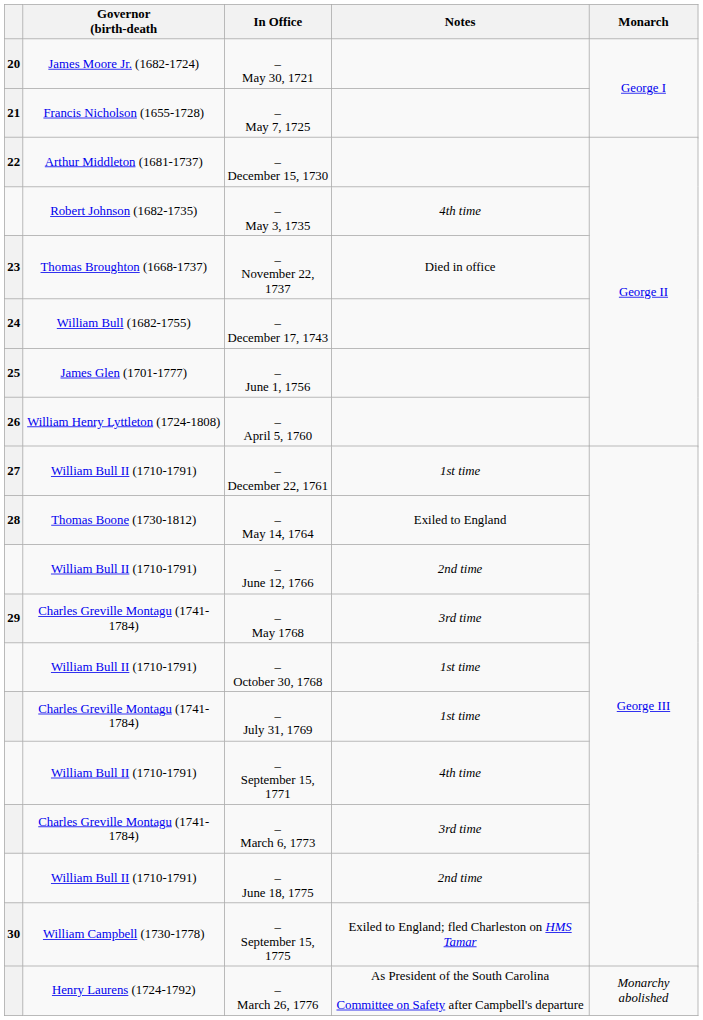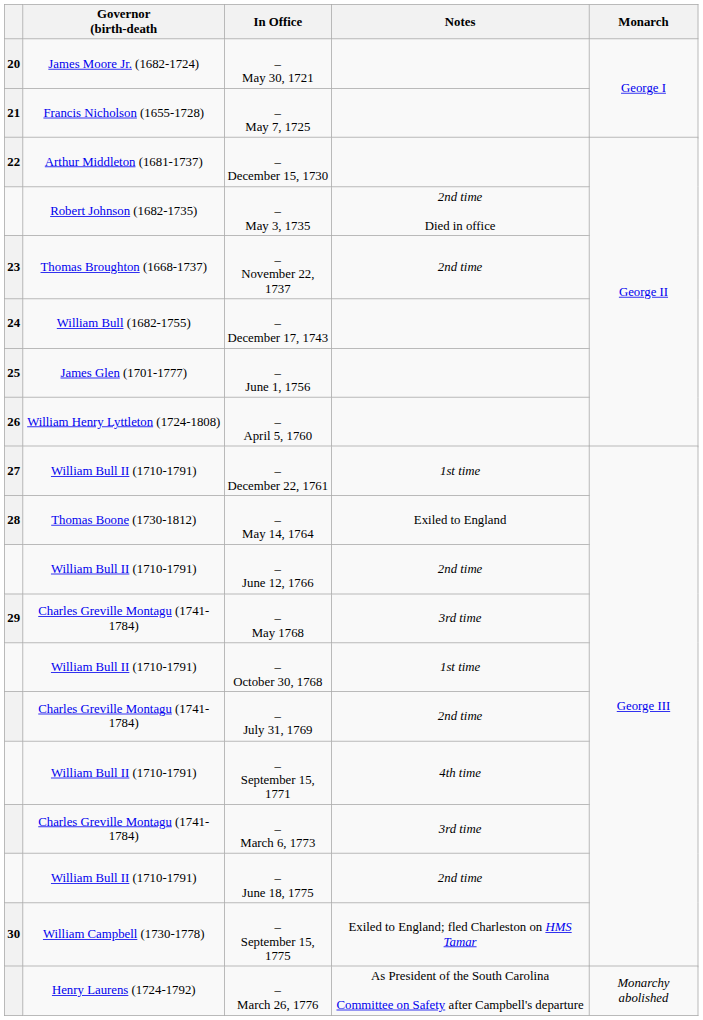– May 3, 1735 | Notes: 4th time -> 2nd time Died in office
– November 22, 1737 | Notes: Died in office -> 2nd time
– July 31, 1769 | Notes: 1st time -> 2nd time
